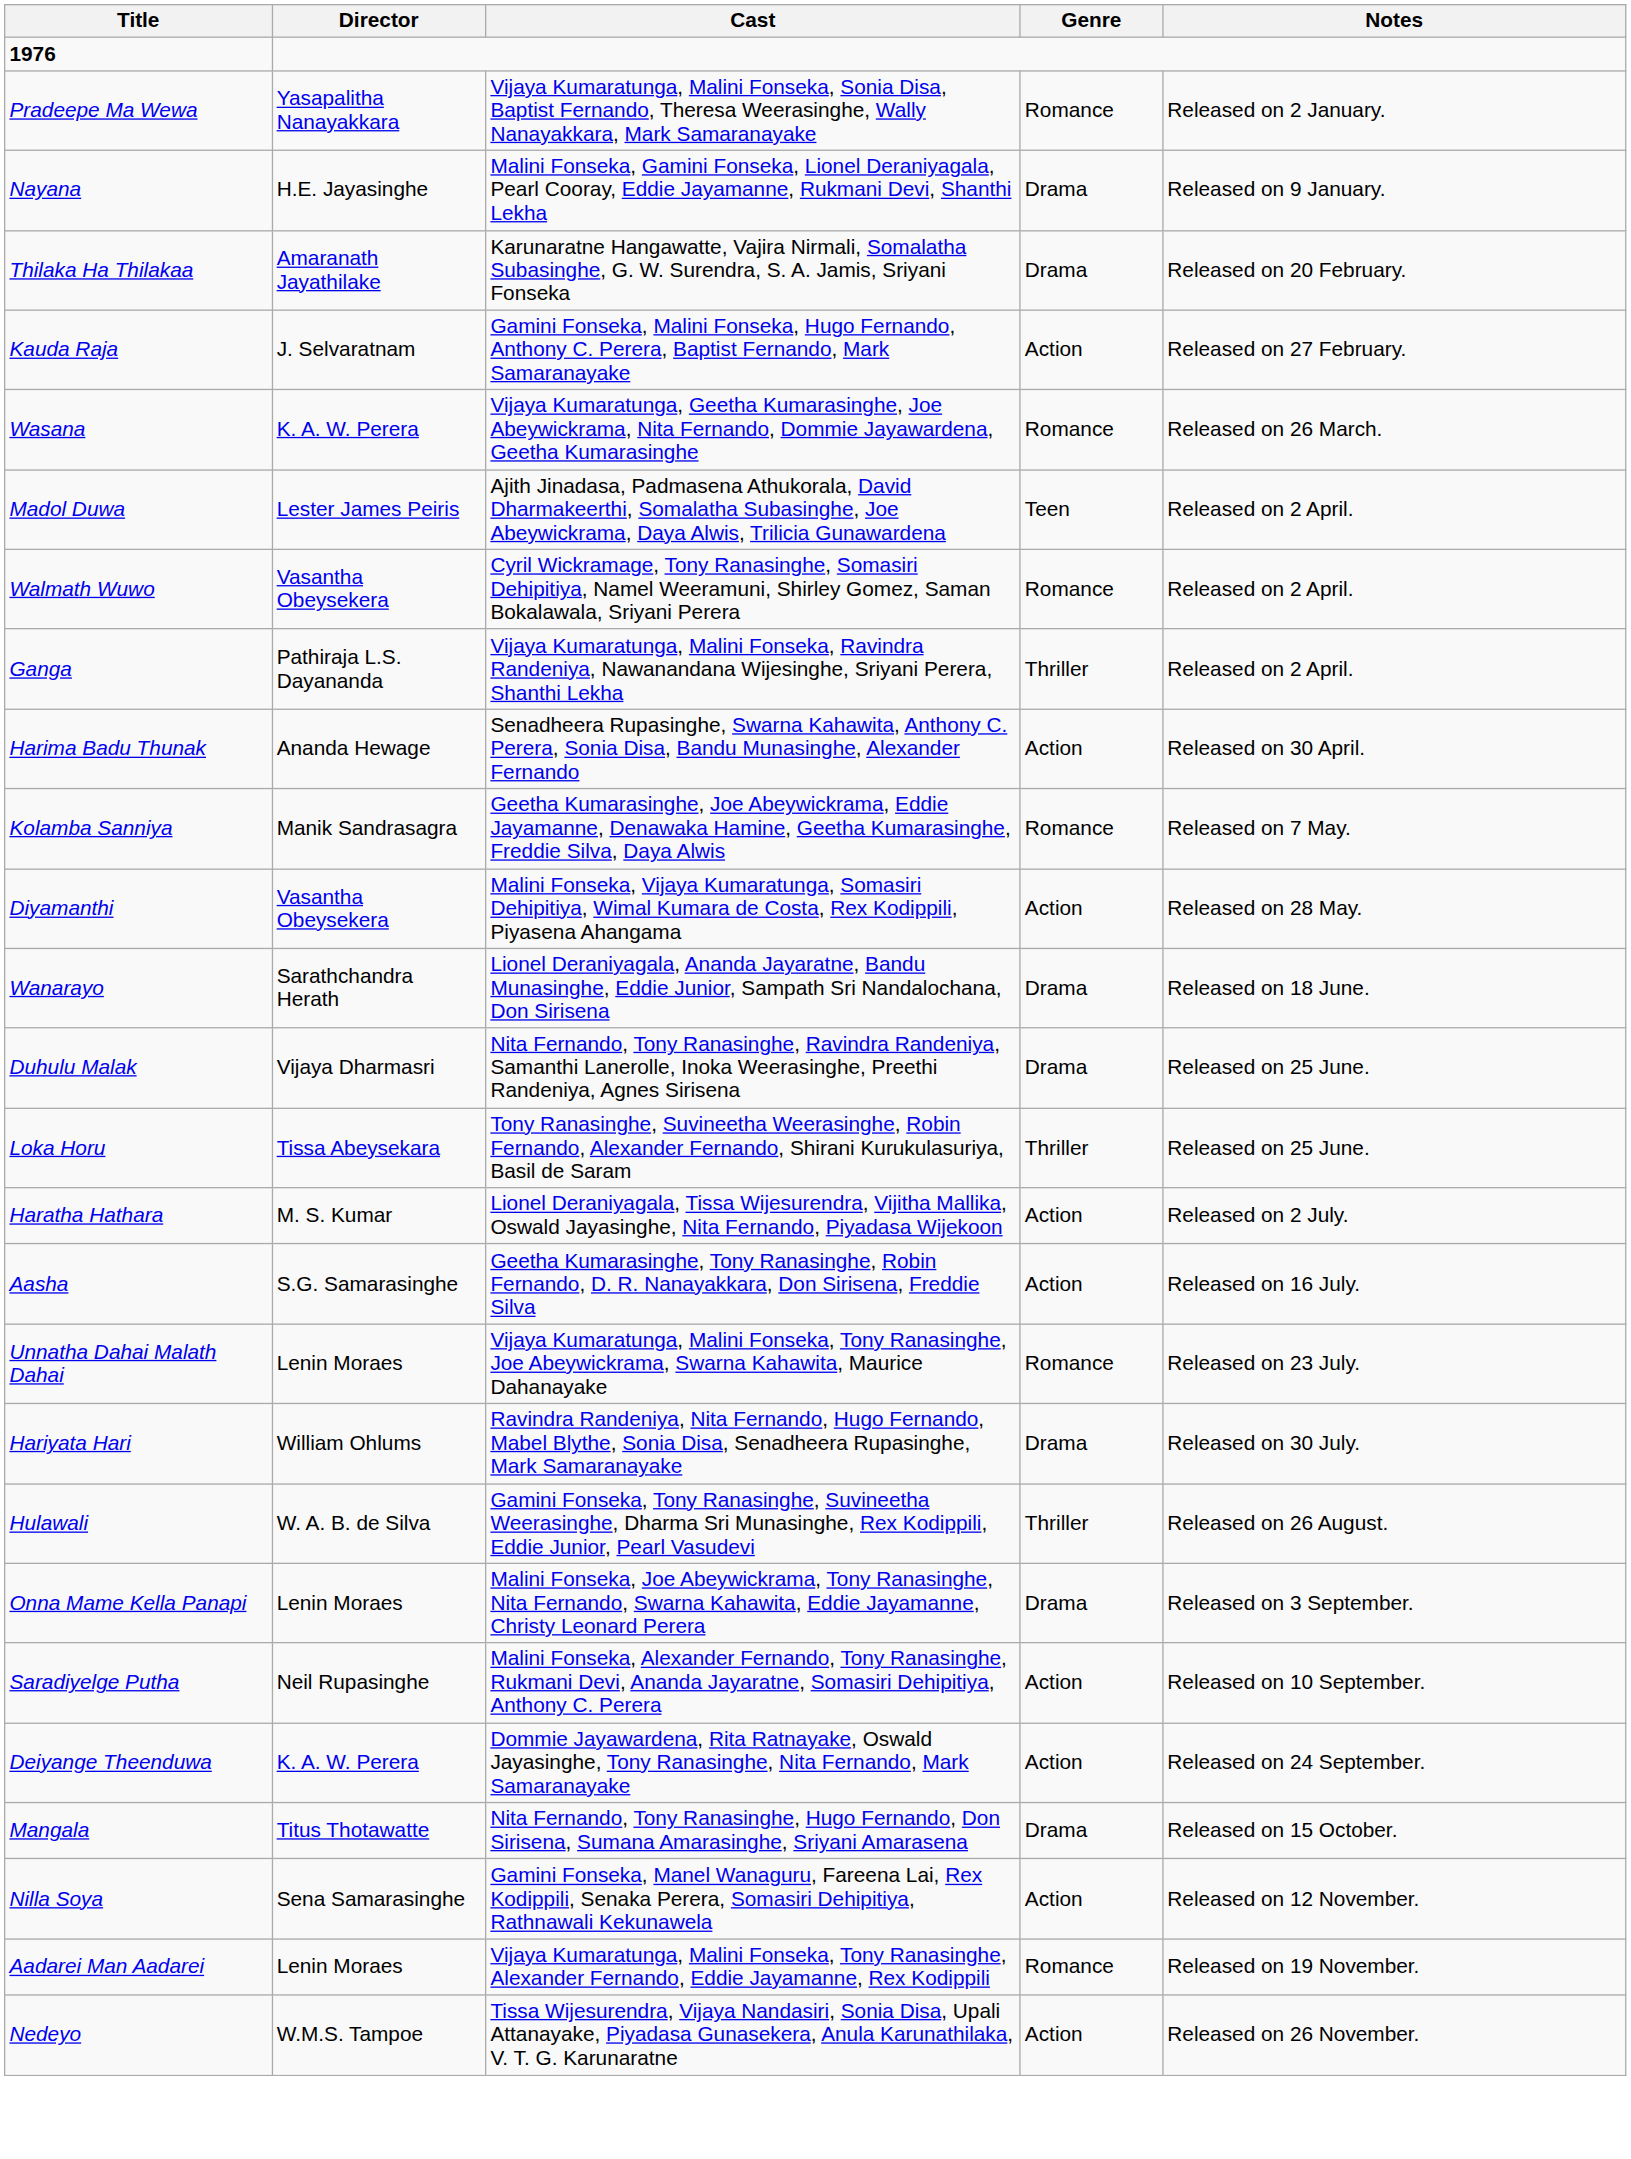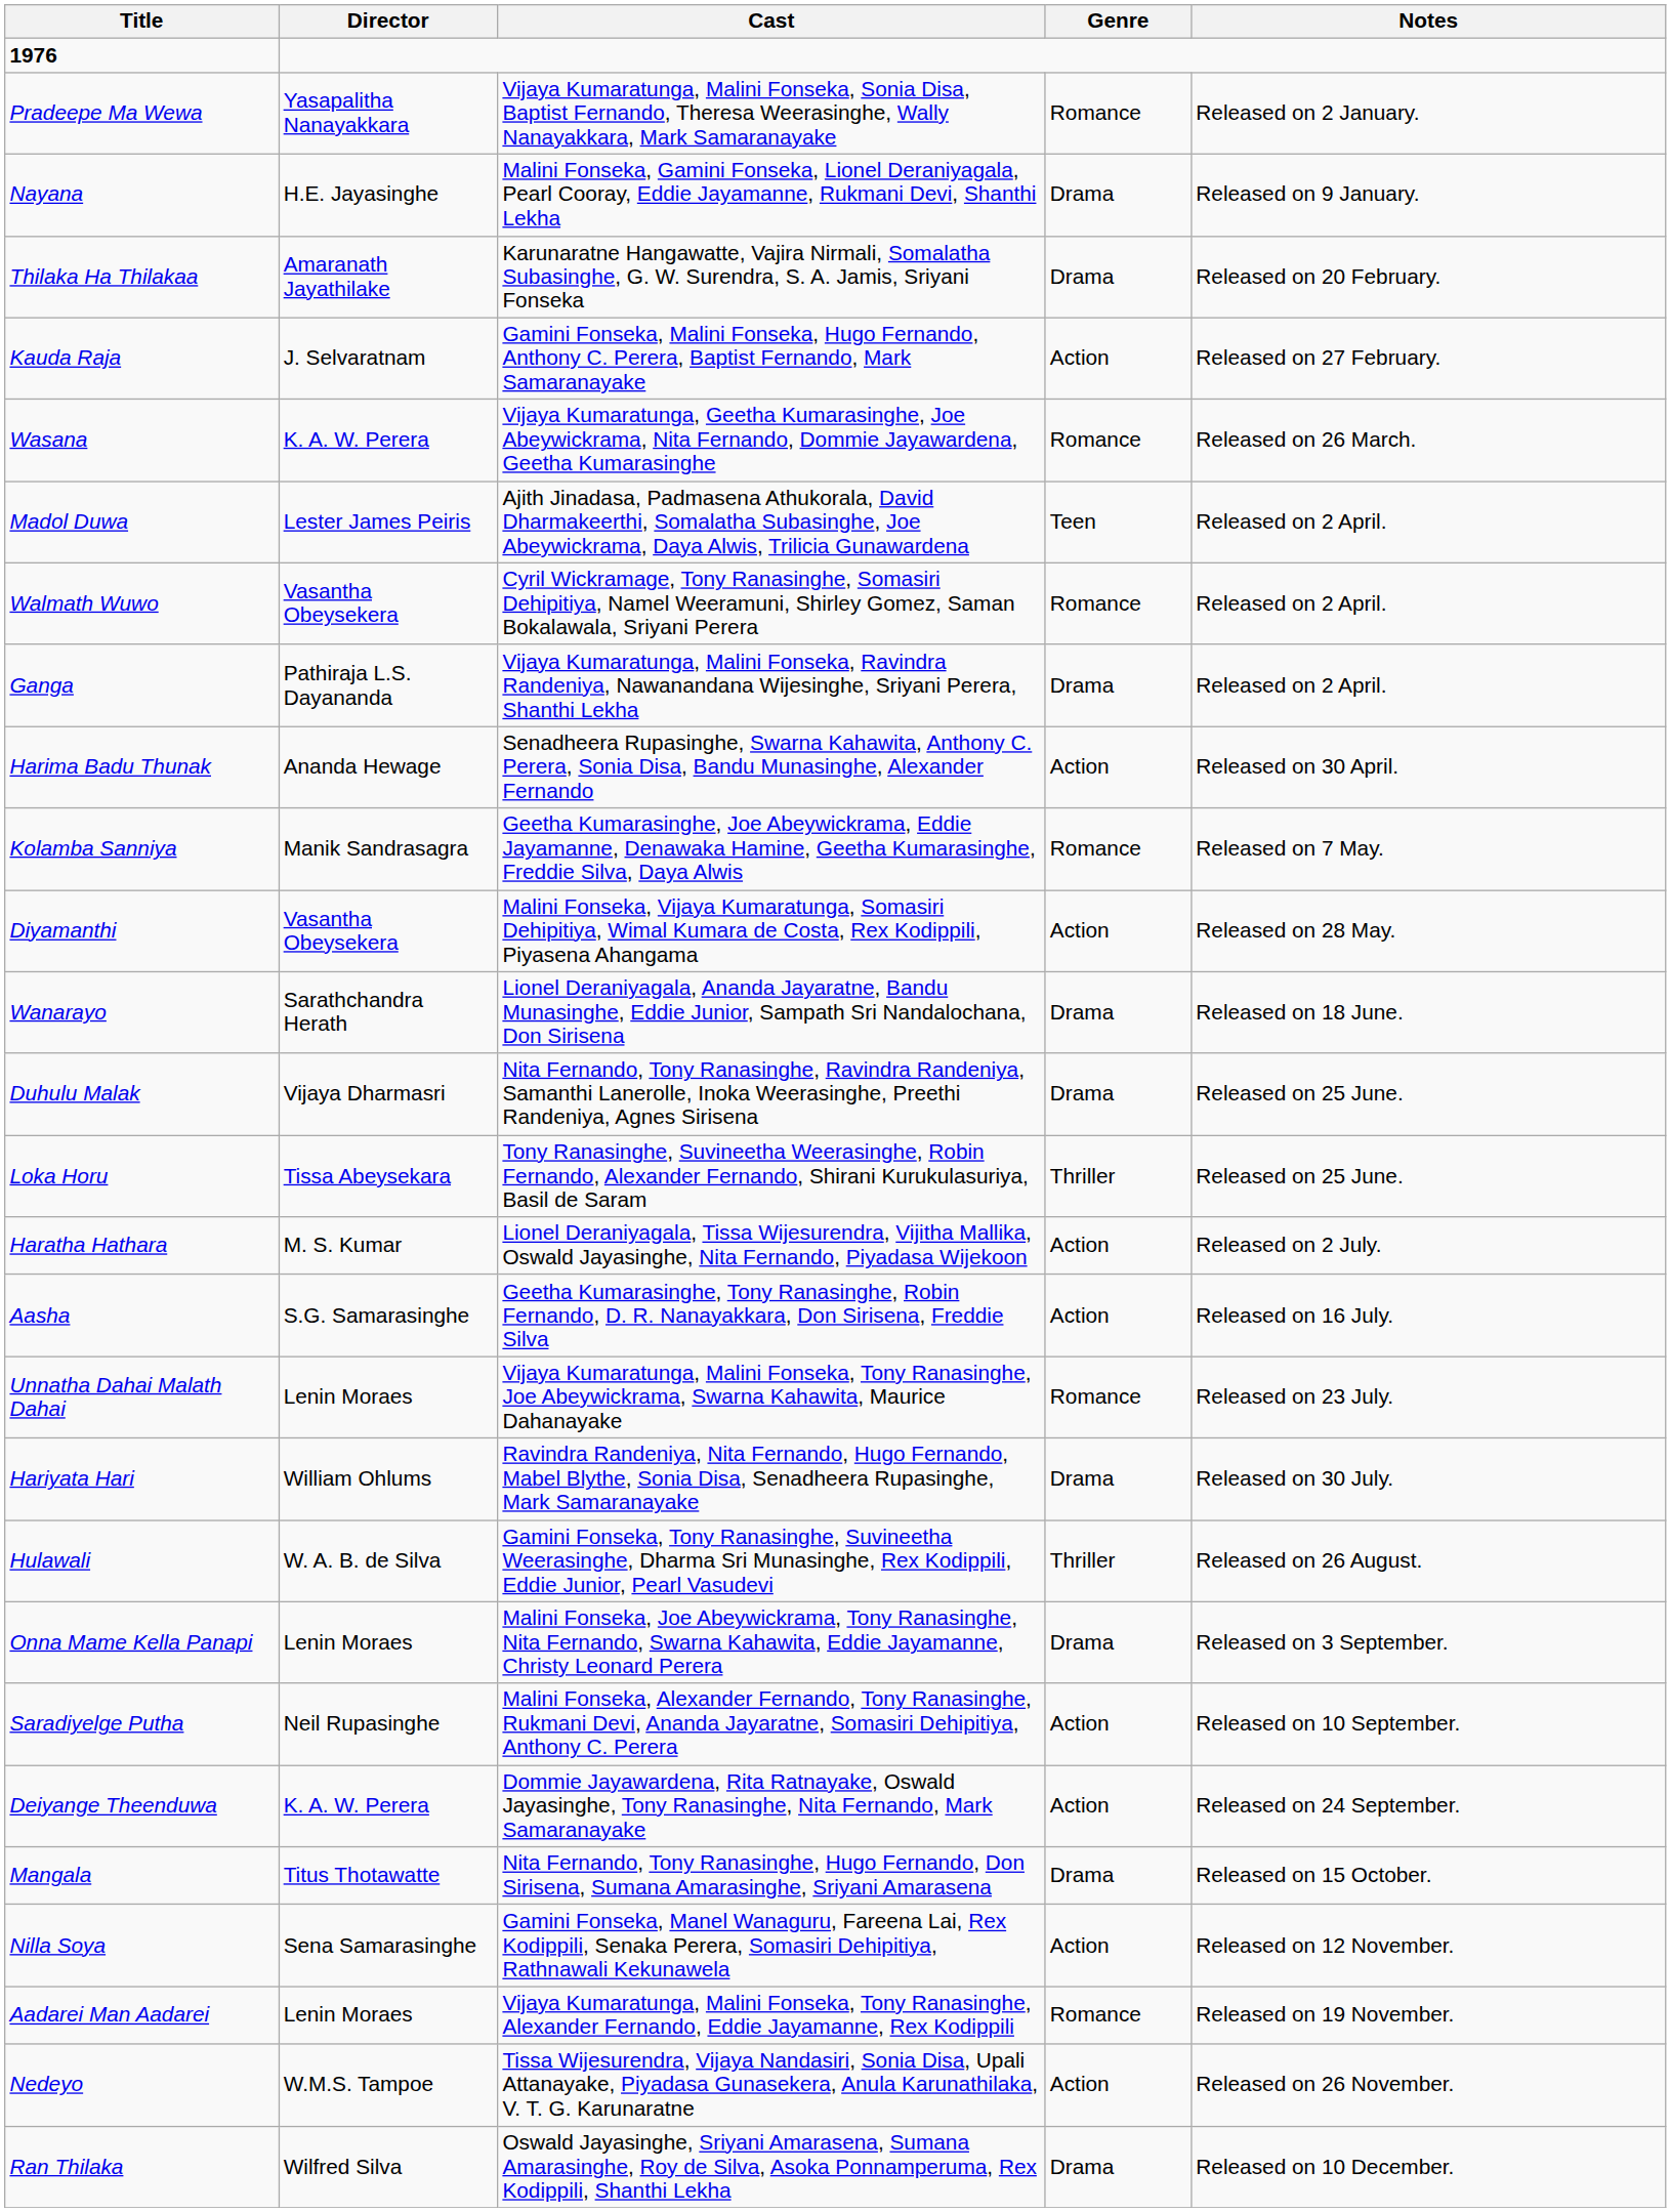Ganga | Genre: Thriller -> Drama
+ row: Ran Thilaka | Wilfred Silva | Oswald Jayasinghe, Sriyani Amarasena, Sumana Amarasinghe, Roy de Silva, Asoka Ponnamperuma, Rex Kodippili, Shanthi Lekha | Drama | Released on 10 December.
